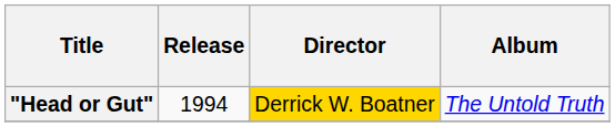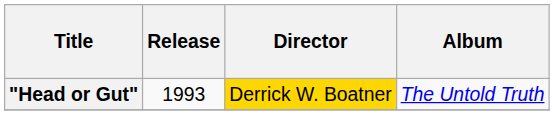"Head or Gut" | Release: 1994 -> 1993
